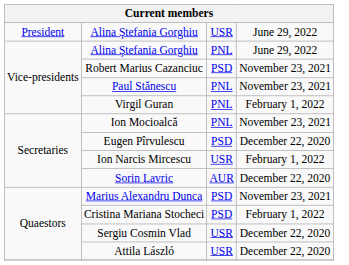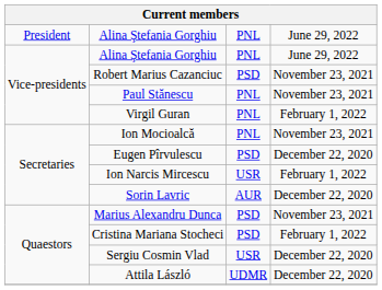President / Alina Ştefania Gorghiu | column 3: USR -> PNL
Attila László | column 3: USR -> UDMR
